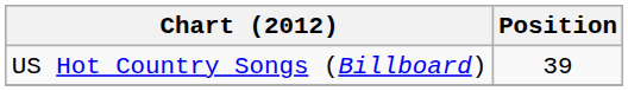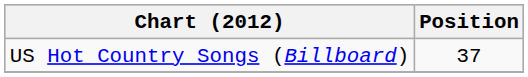US Hot Country Songs (Billboard) | Position: 39 -> 37
